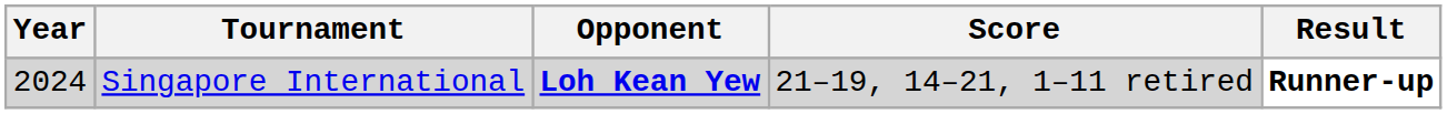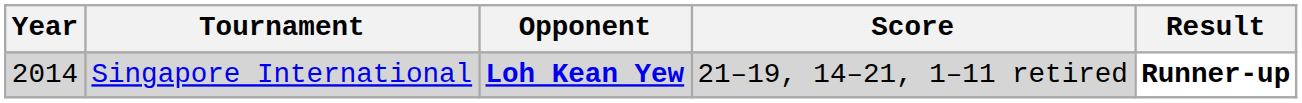Singapore International | Year: 2024 -> 2014
